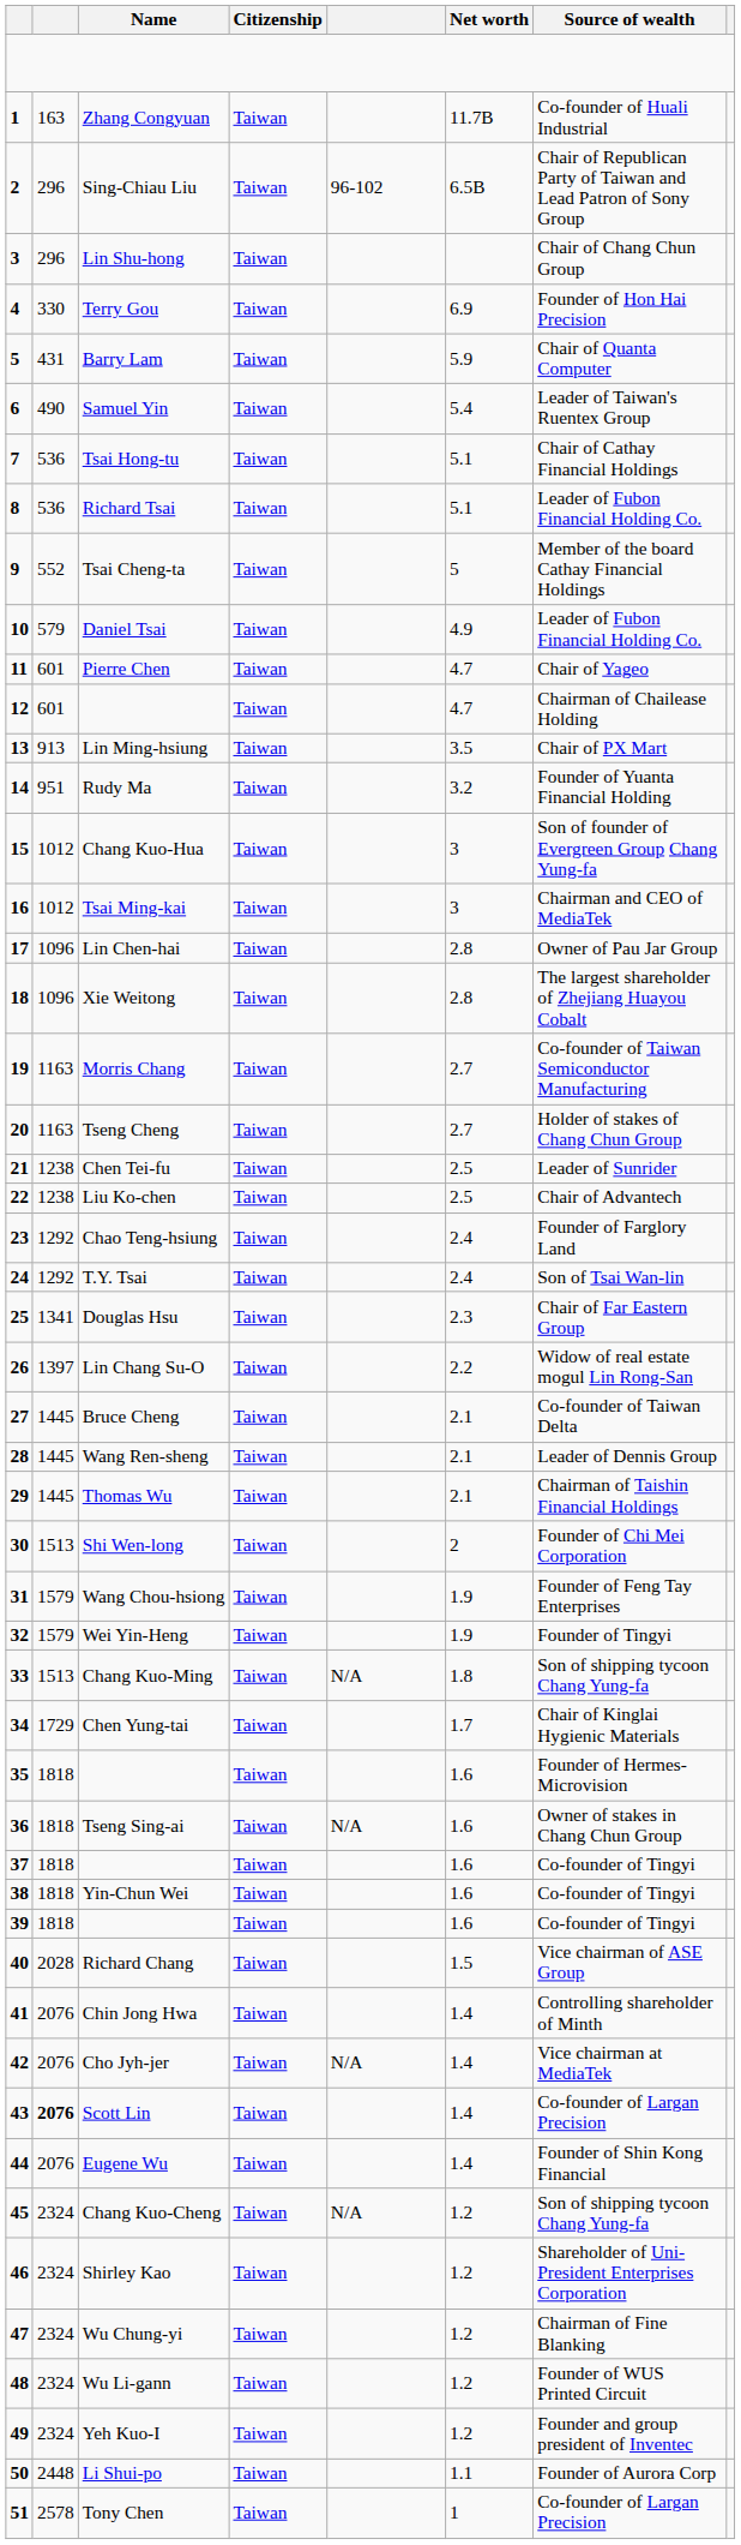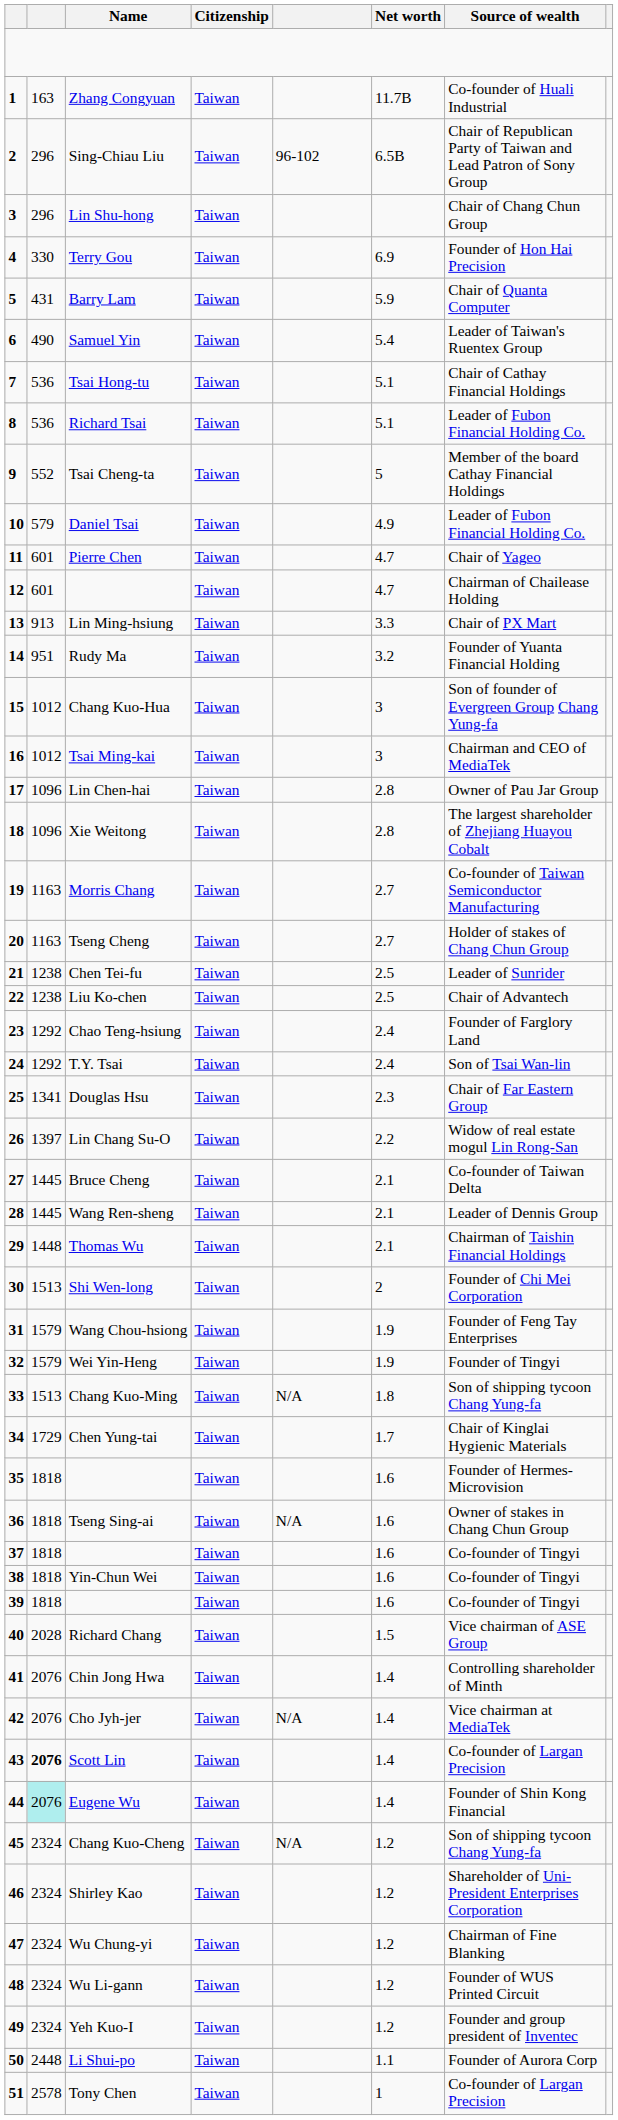Lin Ming-hsiung | Net worth: 3.5 -> 3.3
Thomas Wu | column 2: 1445 -> 1448
Eugene Wu | column 2: no background -> paleturquoise background
